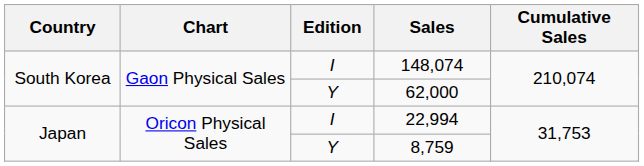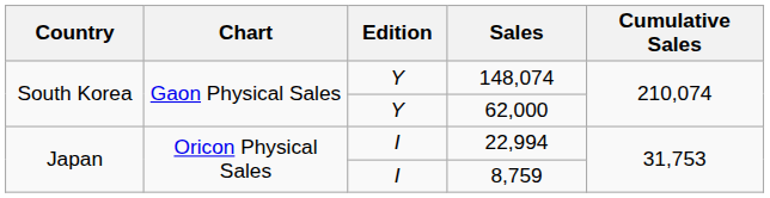148,074 | Edition: I -> Y
8,759 | Edition: Y -> I
